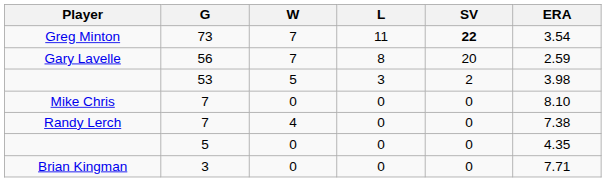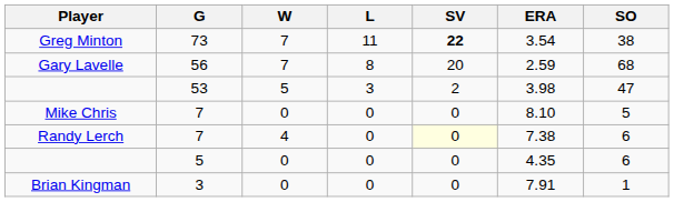+ column: SO | 38 | 68 | 47 | 5 | 6 | 6 | 1
Randy Lerch | SV: no background -> lightyellow background
Brian Kingman | ERA: 7.71 -> 7.91
